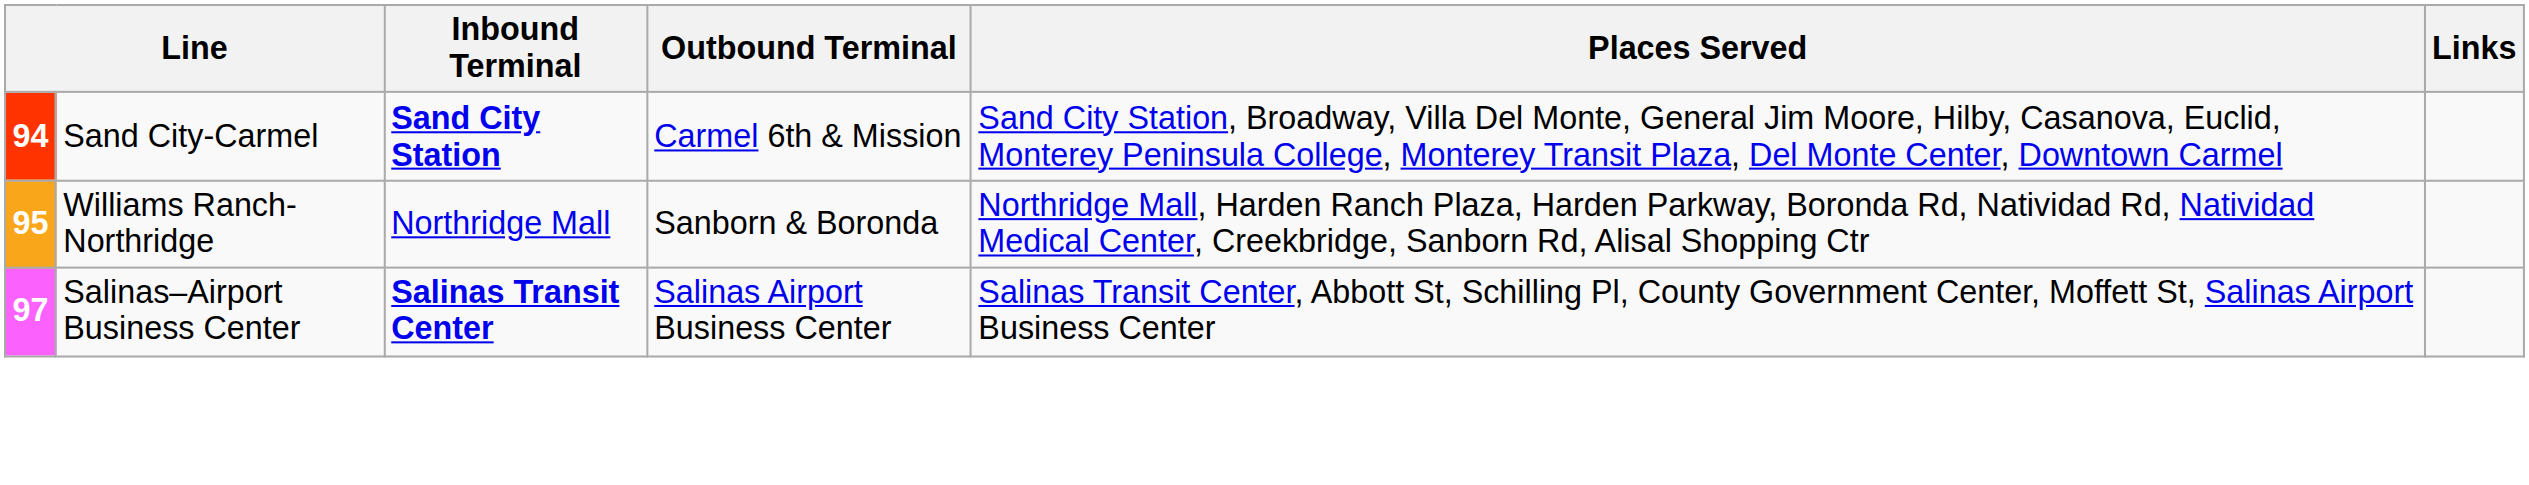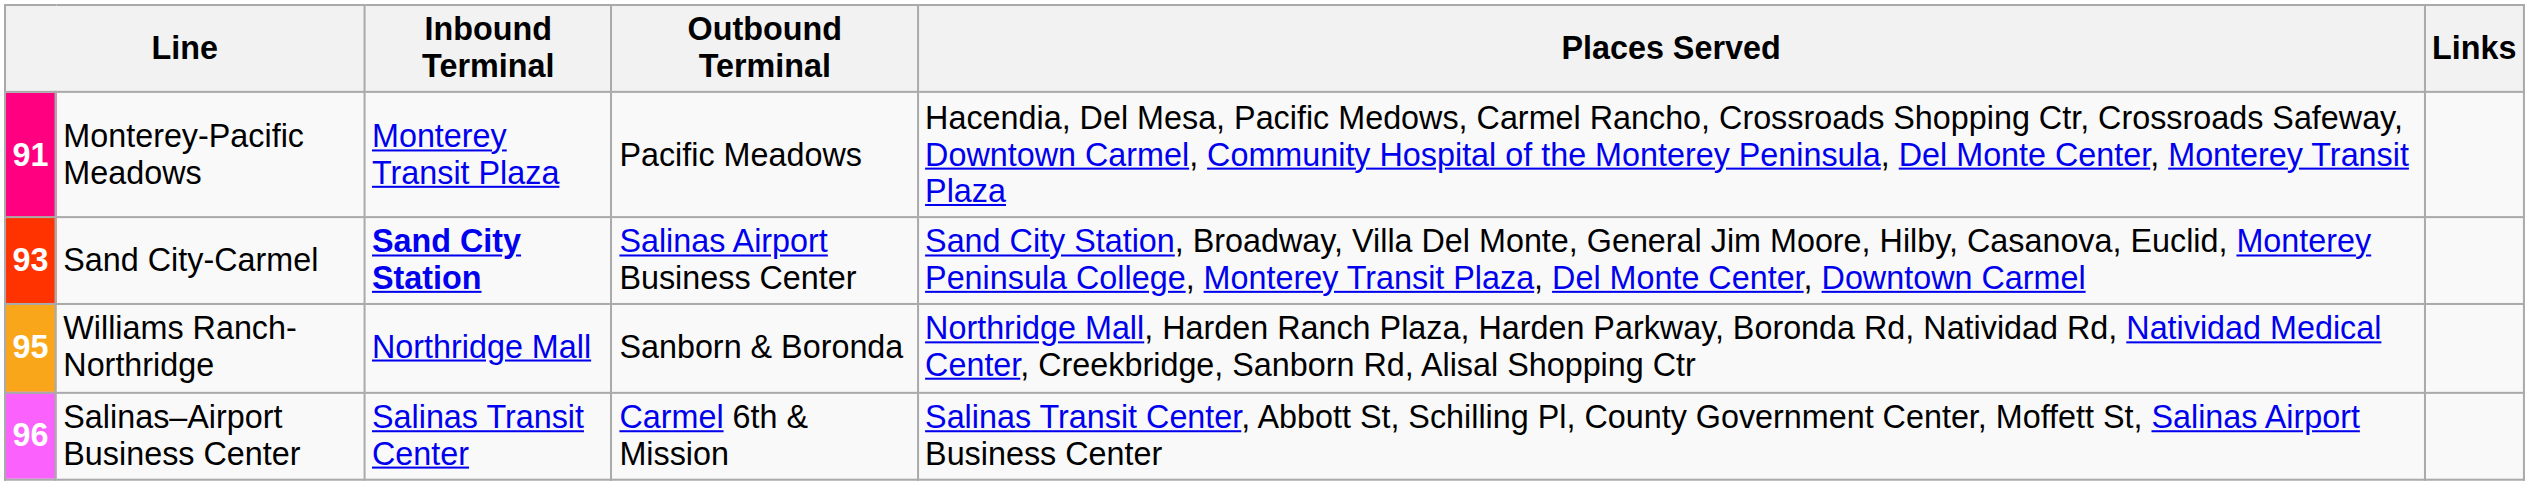+ row: 91 | Monterey-Pacific Meadows | Monterey Transit Plaza | Pacific Meadows | Hacendia, Del Mesa, Pacific Medows, Carmel Rancho, Crossroads Shopping Ctr, Crossroads Safeway, Downtown Carmel, Community Hospital of the Monterey Peninsula, Del Monte Center, Monterey Transit Plaza
Sand City-Carmel | column 1: 94 -> 93
Sand City-Carmel | Outbound Terminal: Carmel 6th & Mission -> Salinas Airport Business Center
Salinas–Airport Business Center | column 1: 97 -> 96
Salinas–Airport Business Center | Inbound Terminal: bold -> normal
Salinas–Airport Business Center | Outbound Terminal: Salinas Airport Business Center -> Carmel 6th & Mission
